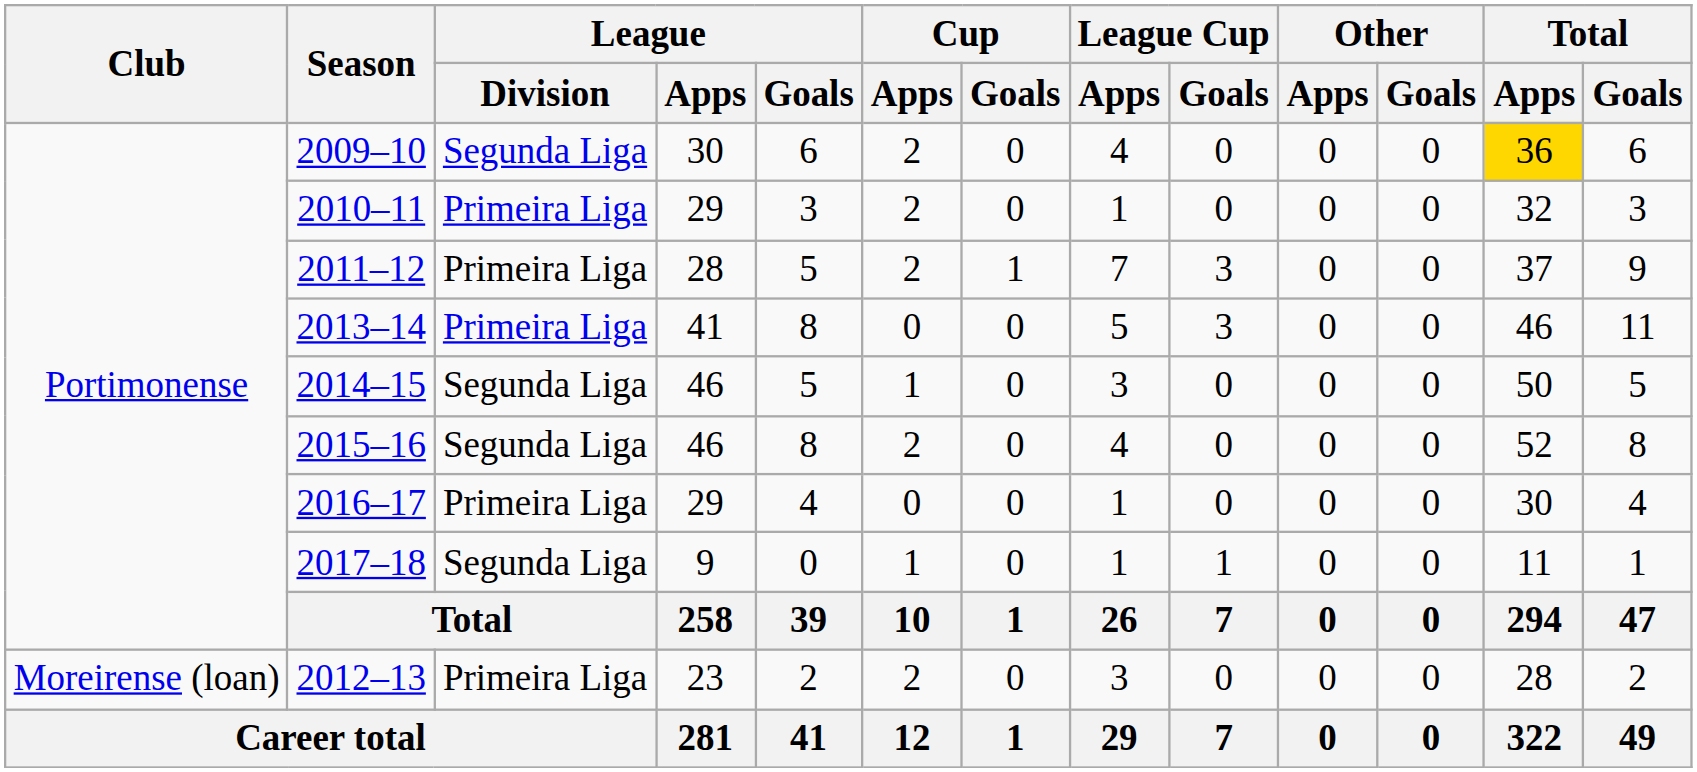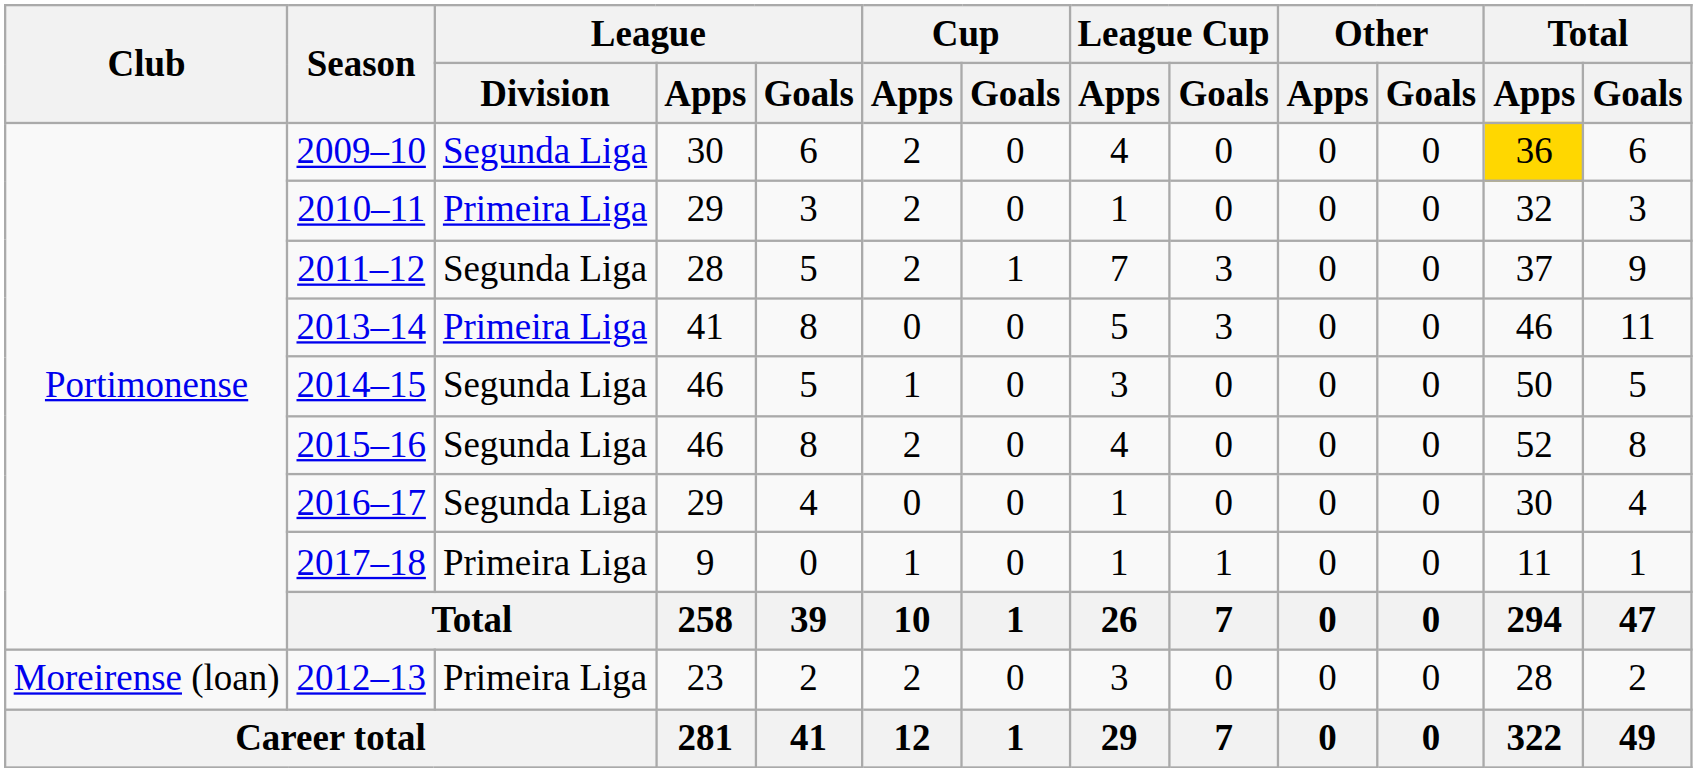2011–12 | League / Division: Primeira Liga -> Segunda Liga
2016–17 | League / Division: Primeira Liga -> Segunda Liga
2017–18 | League / Division: Segunda Liga -> Primeira Liga
